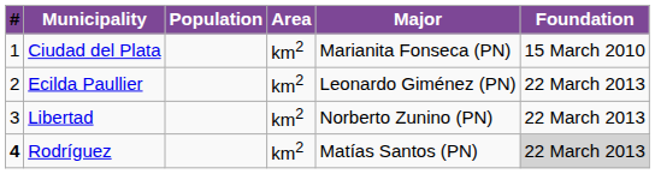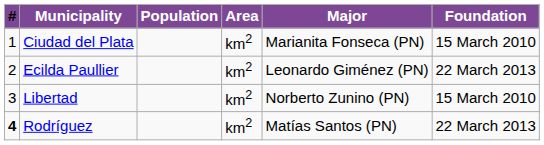Libertad | Foundation: 22 March 2013 -> 15 March 2010
Rodríguez | Foundation: lightgrey background -> no background
